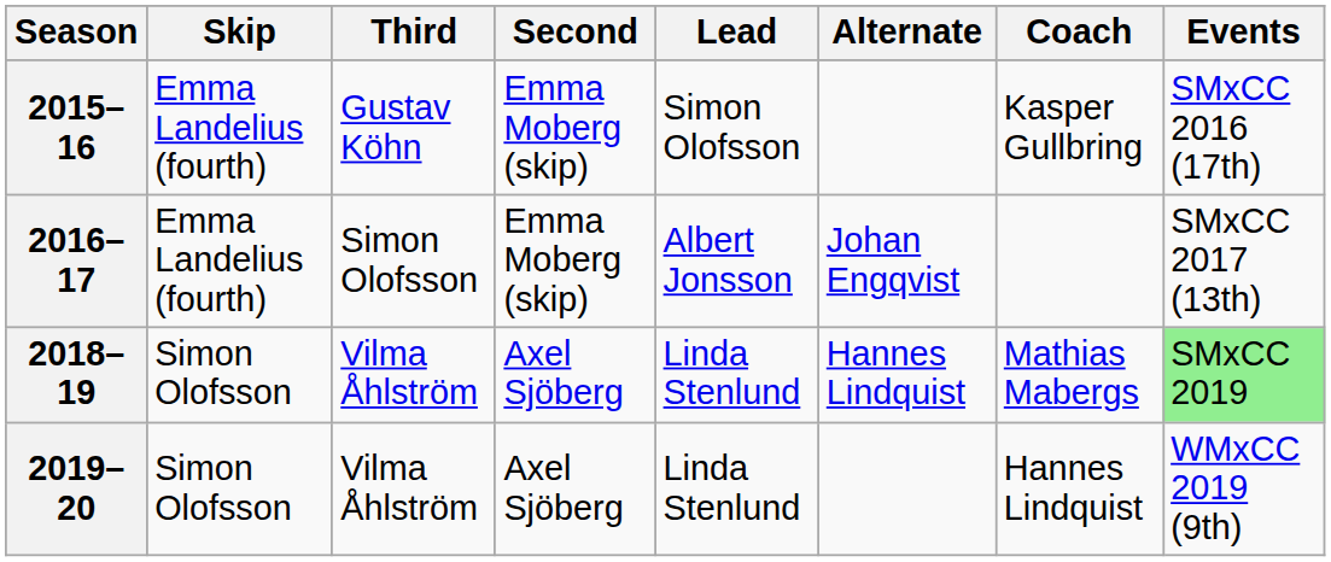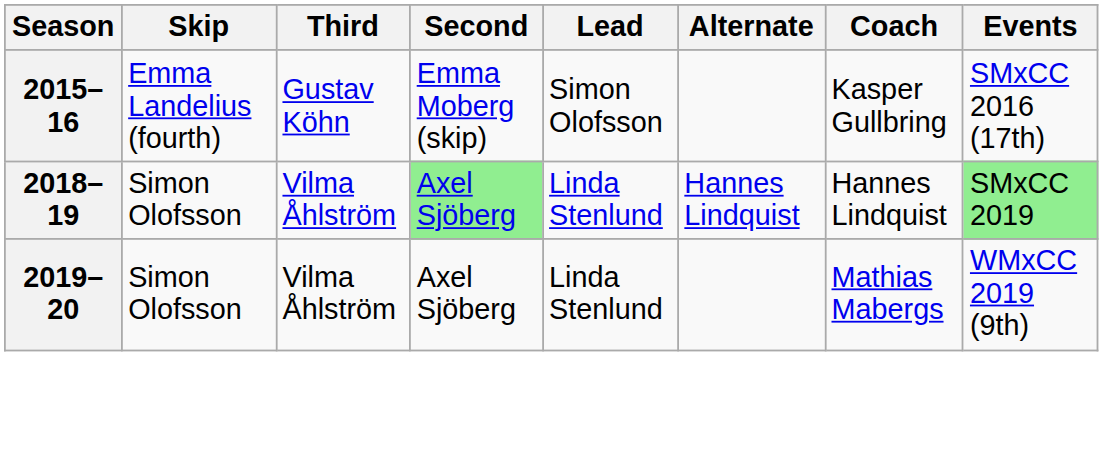- row: 2016–17 | Emma Landelius (fourth) | Simon Olofsson | Emma Moberg (skip) | Albert Jonsson | Johan Engqvist | SMxCC 2017 (13th)
2018–19 | Second: no background -> lightgreen background
2018–19 | Coach: Mathias Mabergs -> Hannes Lindquist
2019–20 | Coach: Hannes Lindquist -> Mathias Mabergs
